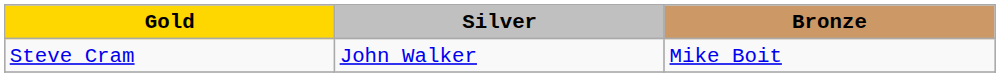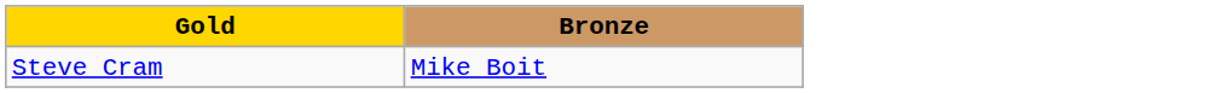- column: Silver | John Walker
